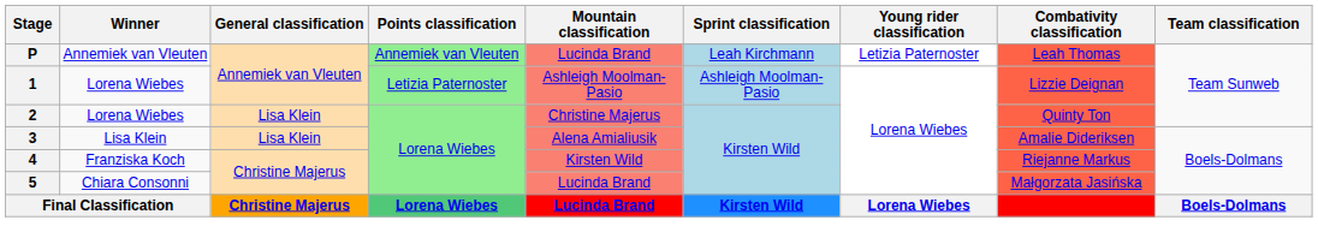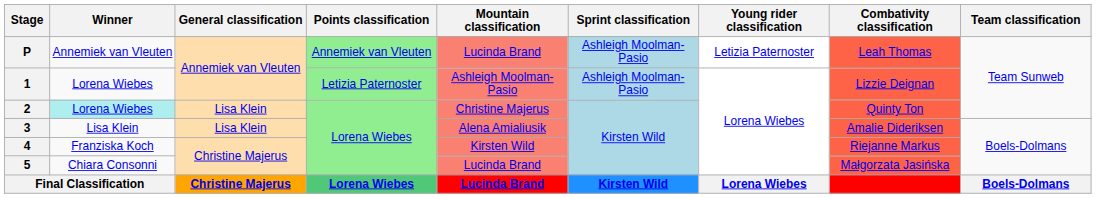P | Sprint classification: Leah Kirchmann -> Ashleigh Moolman-Pasio
2 | Winner: no background -> paleturquoise background
